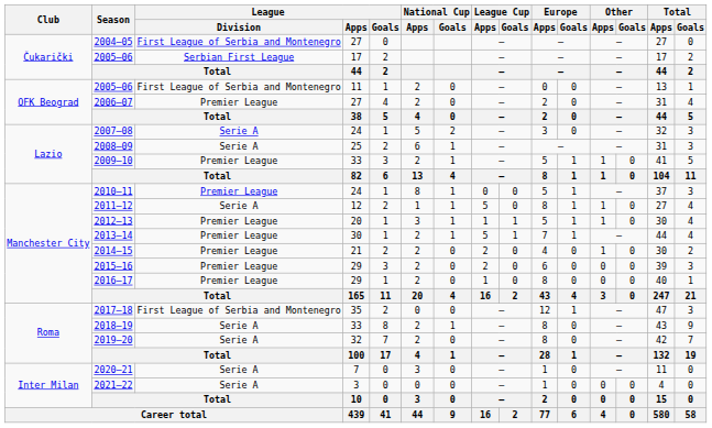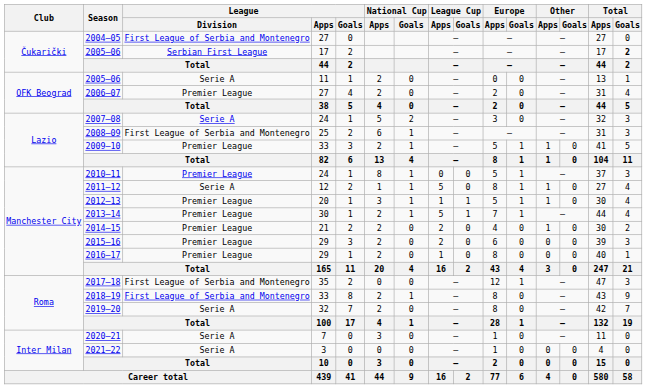2005–06 / 17 | Total / Goals: normal -> bold
2005–06 / 11 | League / Division: First League of Serbia and Montenegro -> Serie A
2008–09 | League / Division: Serie A -> First League of Serbia and Montenegro
2018–19 | League / Division: Serie A -> First League of Serbia and Montenegro
